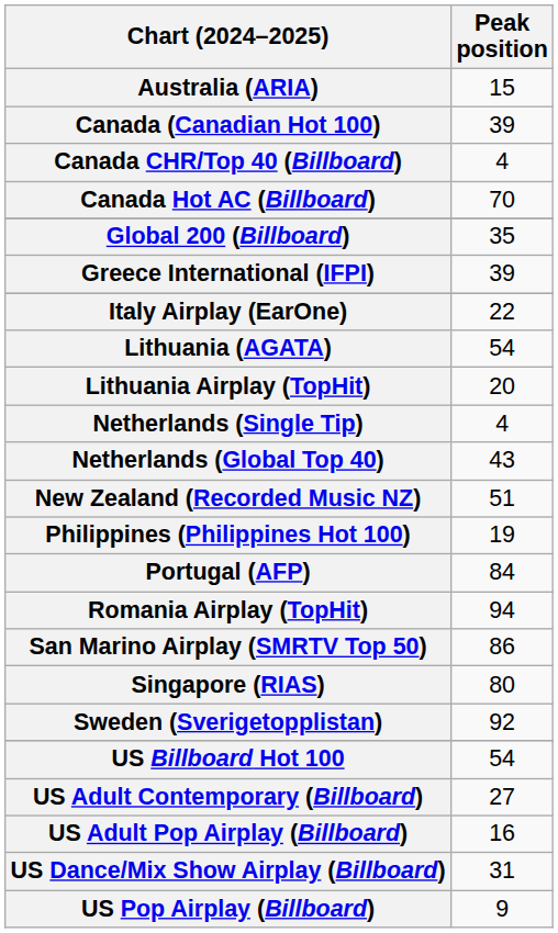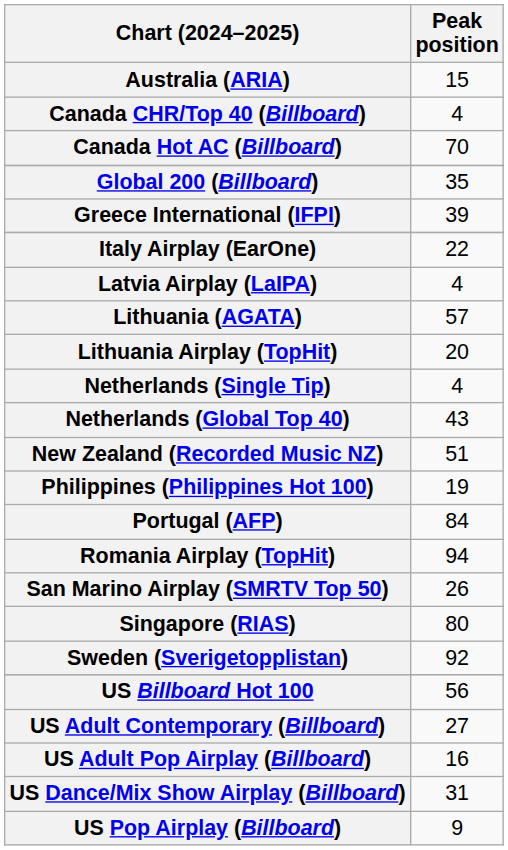- row: Canada (Canadian Hot 100) | 39
+ row: Latvia Airplay (LaIPA) | 4
Lithuania (AGATA) | Peak position: 54 -> 57
San Marino Airplay (SMRTV Top 50) | Peak position: 86 -> 26
US Billboard Hot 100 | Peak position: 54 -> 56
